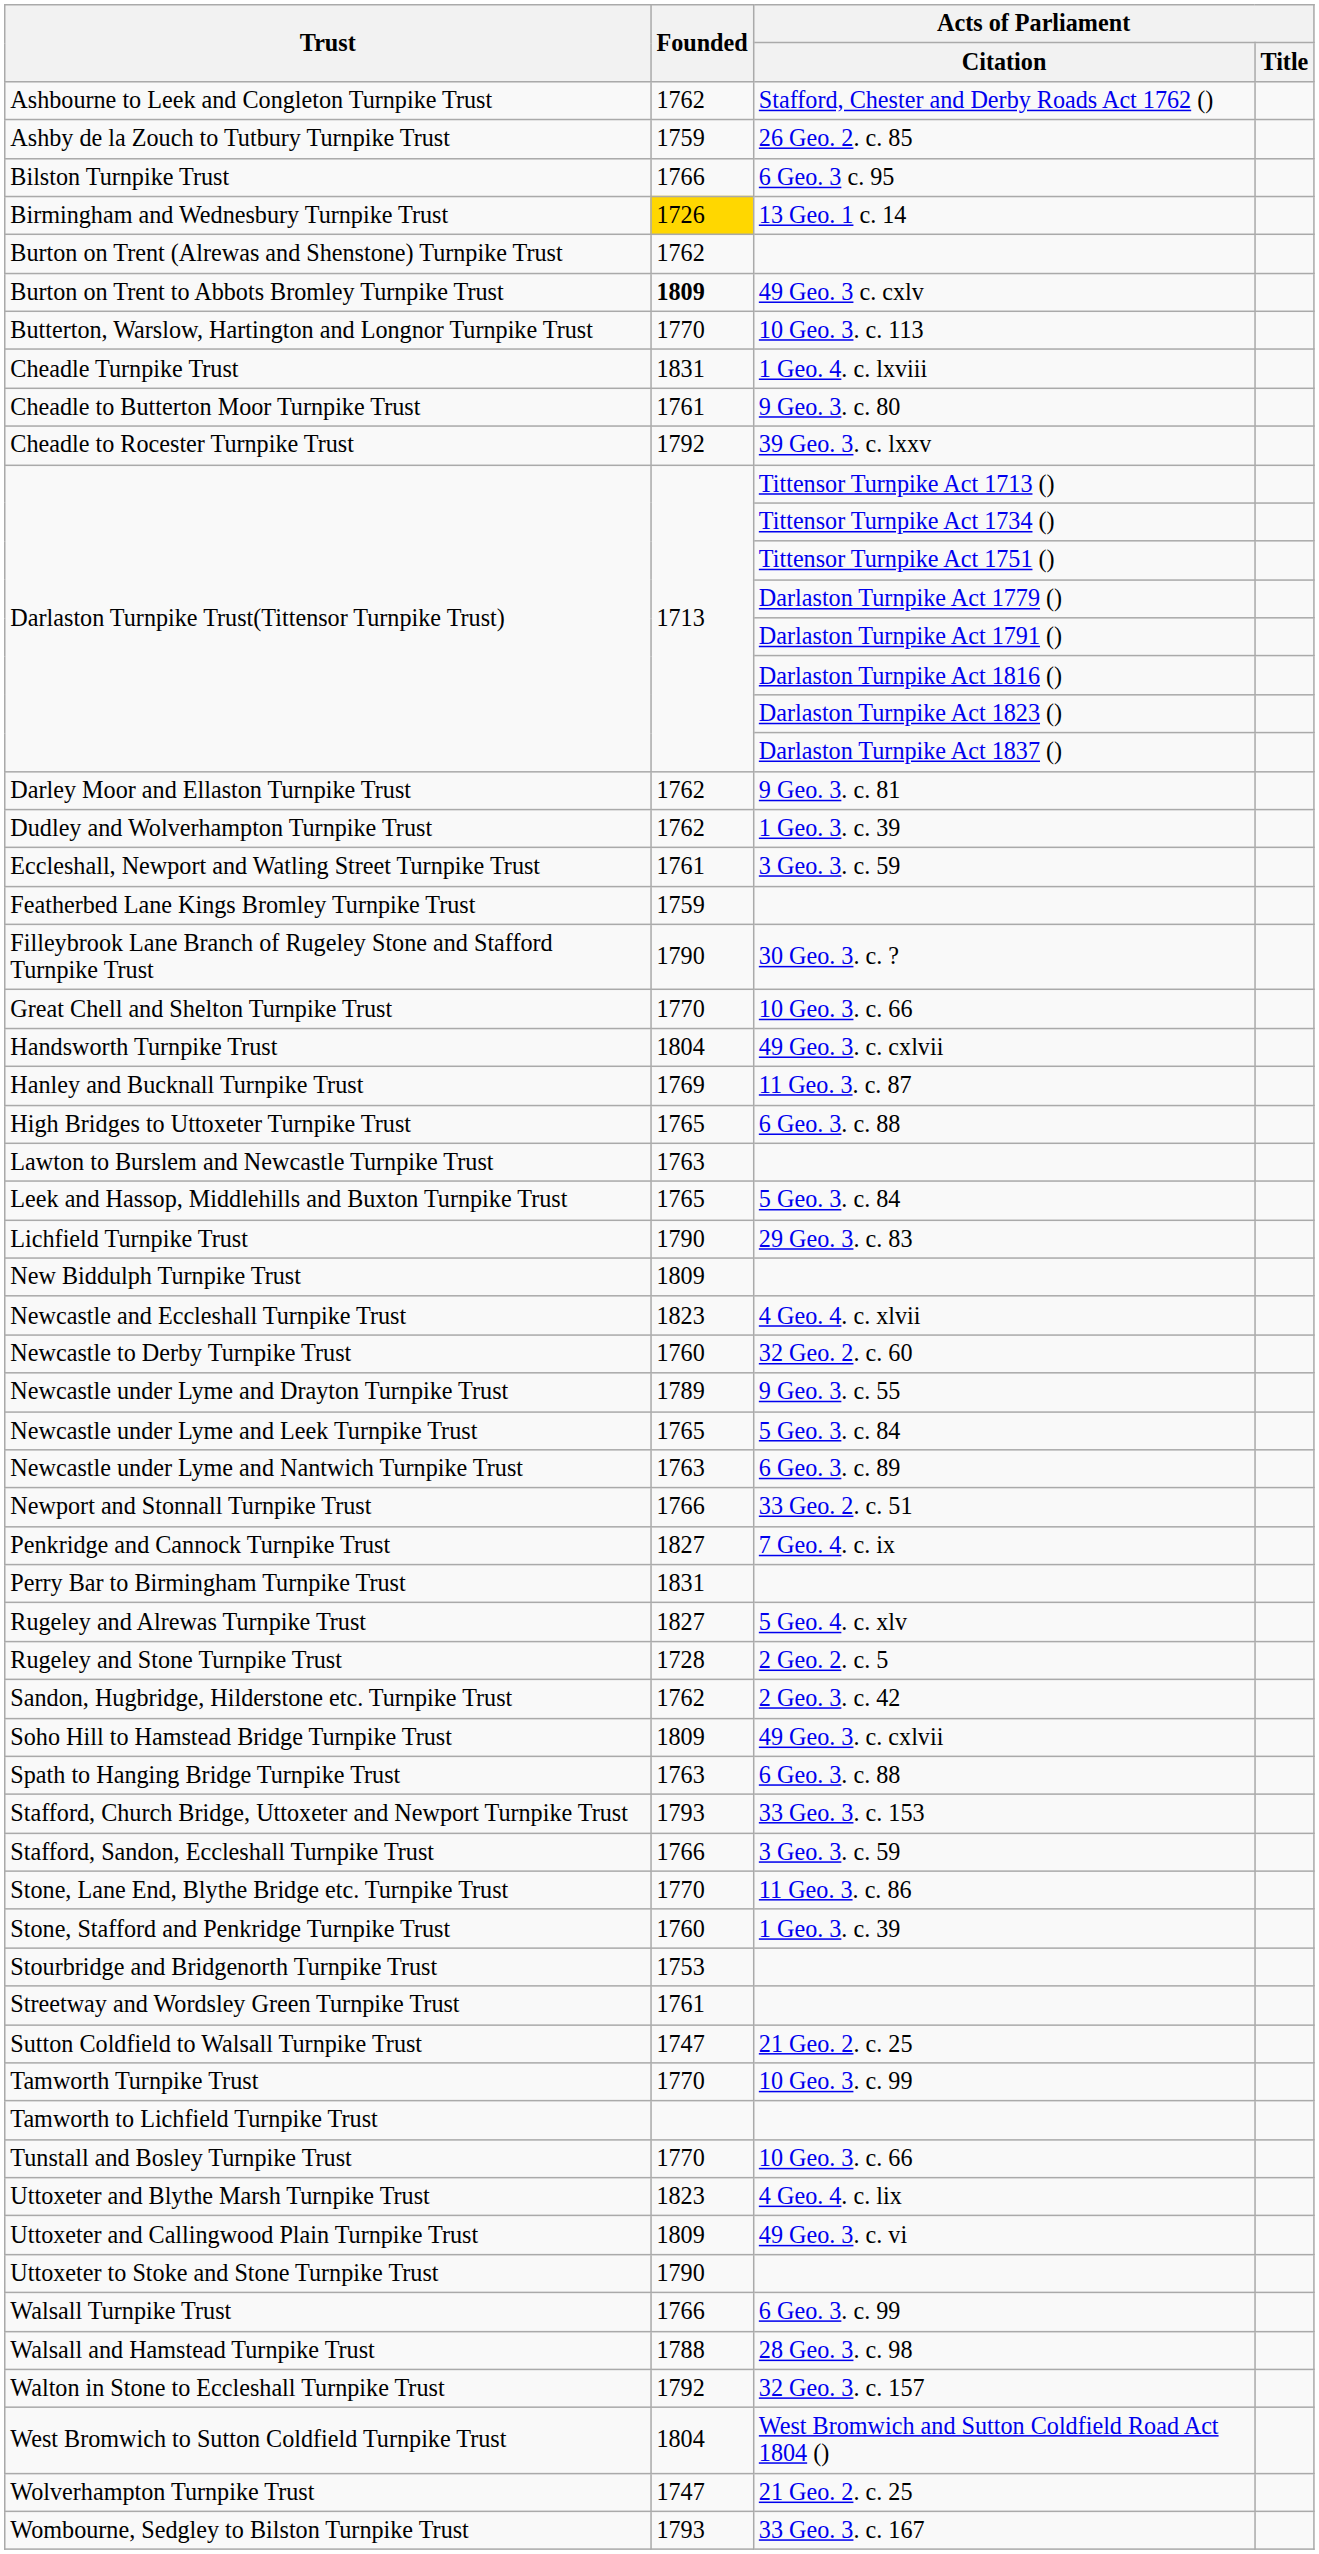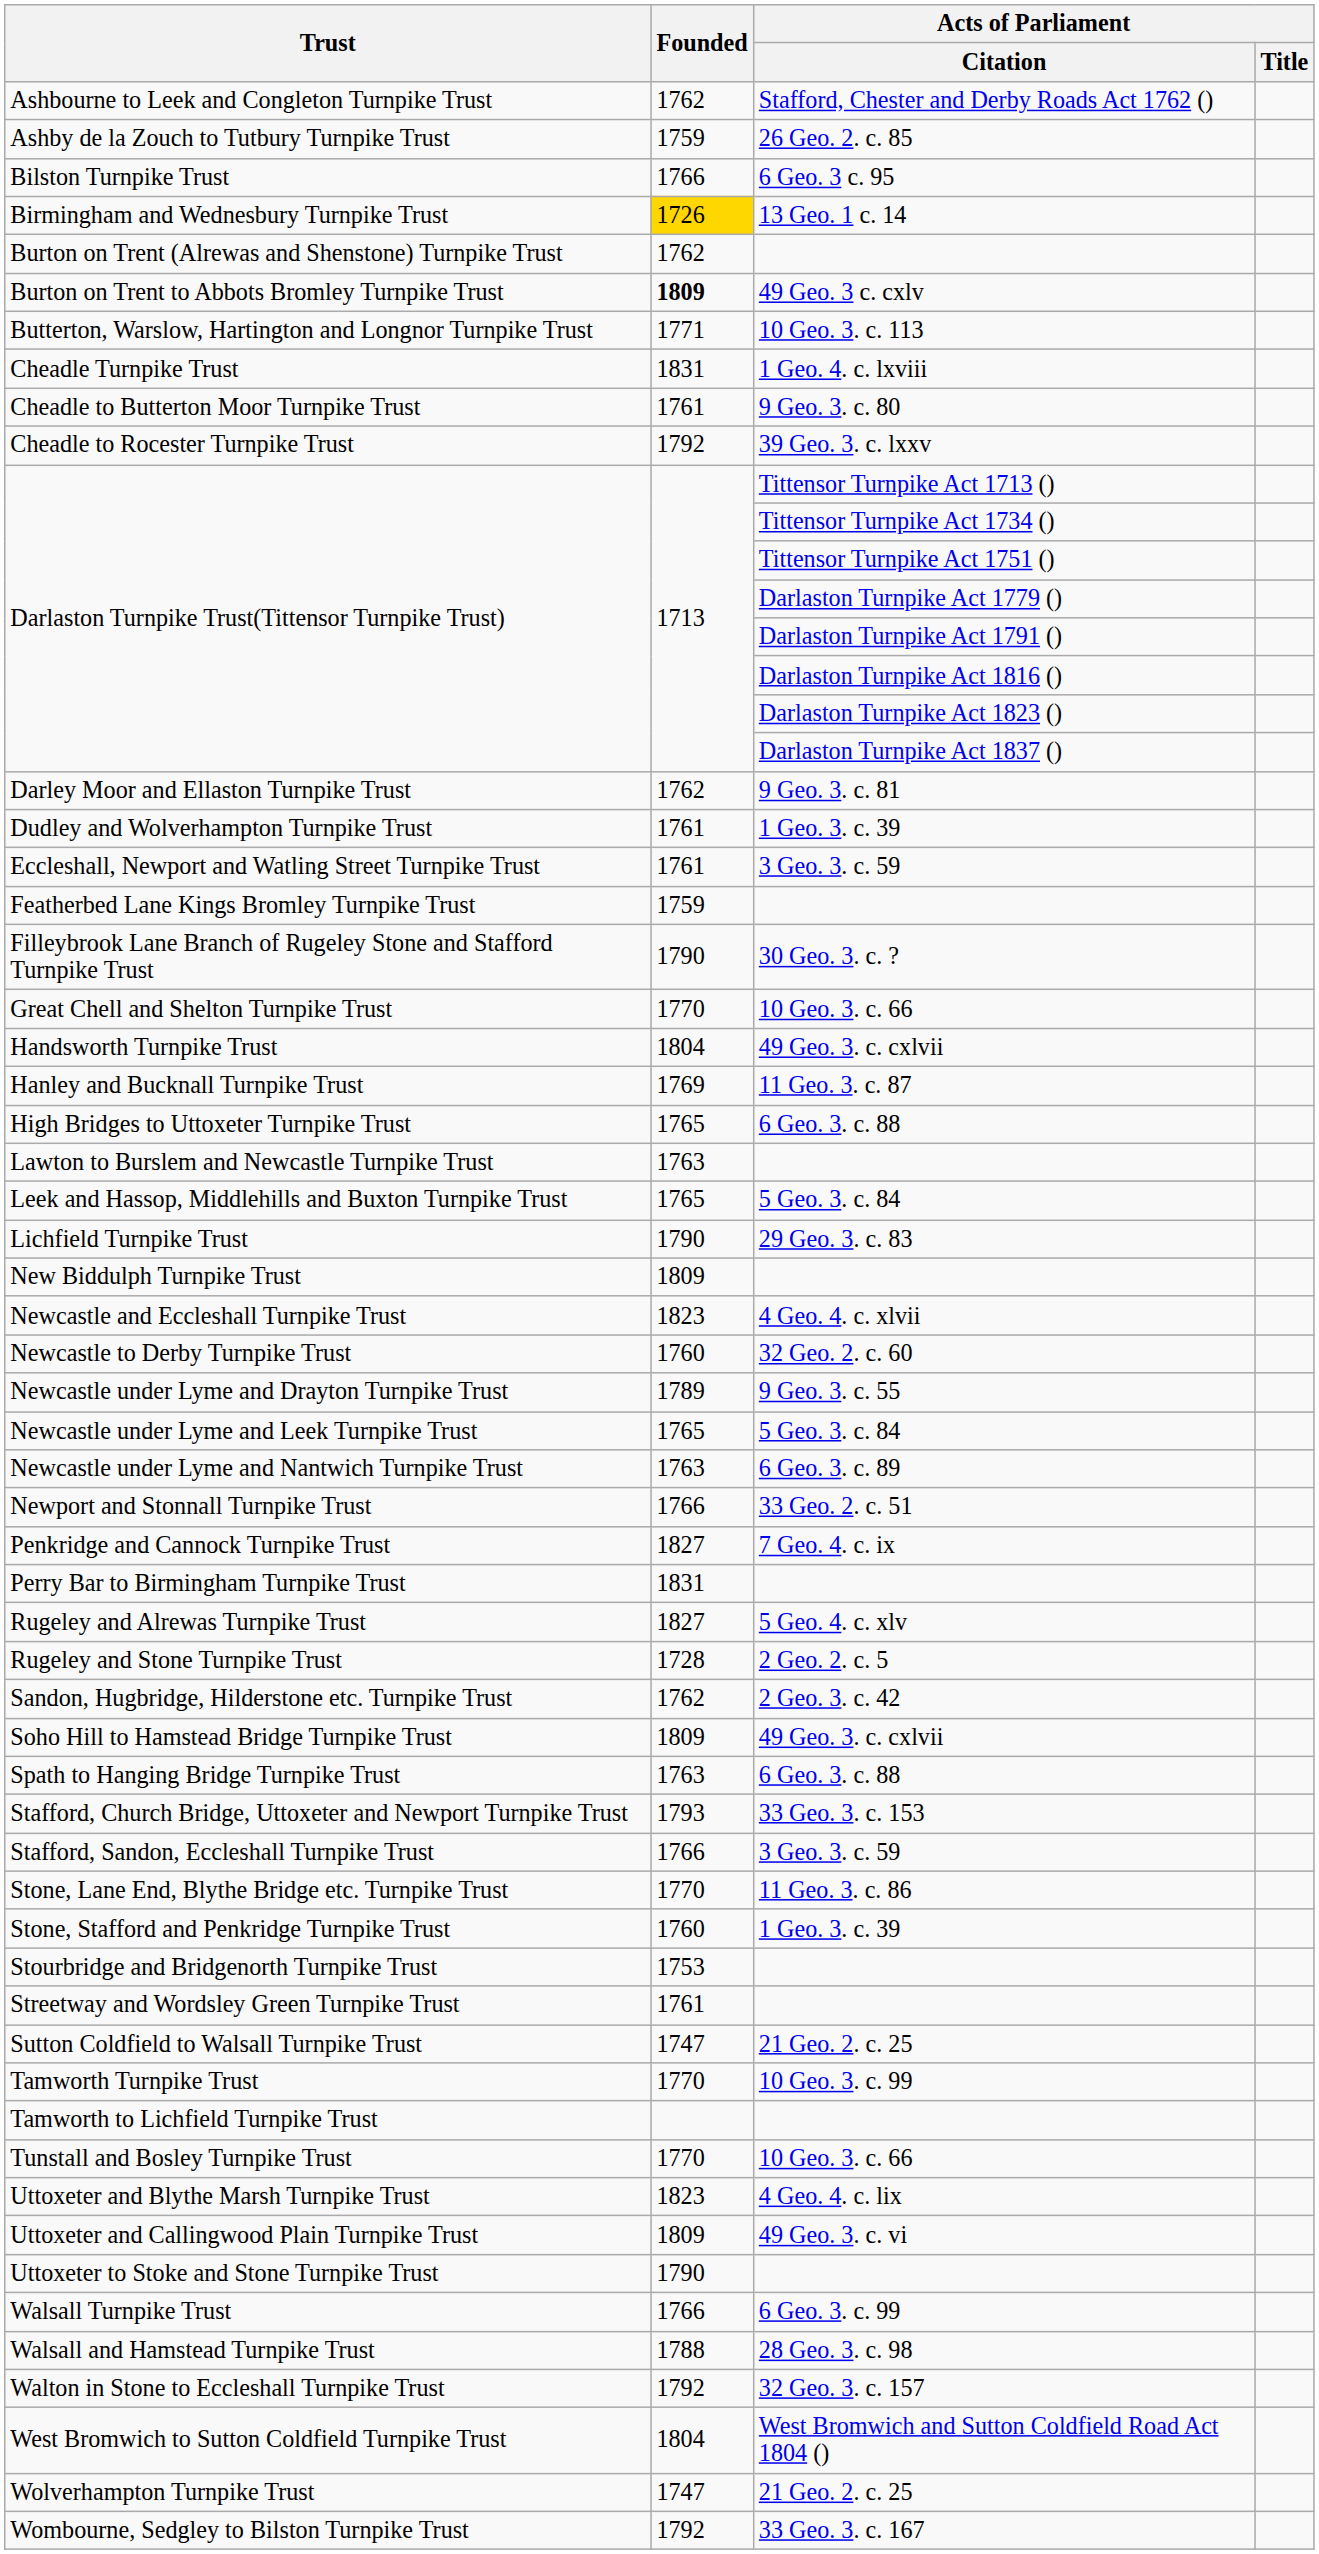Butterton, Warslow, Hartington and Longnor Turnpike Trust | Founded: 1770 -> 1771
Dudley and Wolverhampton Turnpike Trust | Founded: 1762 -> 1761
Wombourne, Sedgley to Bilston Turnpike Trust | Founded: 1793 -> 1792
